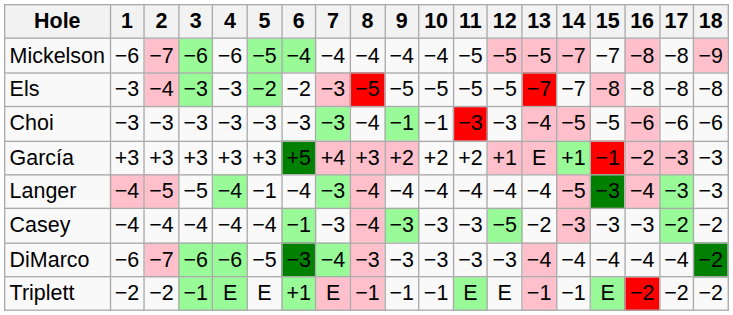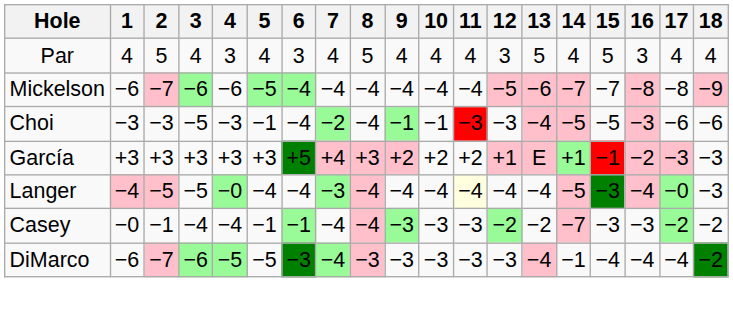+ row: Par | 4 | 5 | 4 | 3 | 4 | 3 | 4 | 5 | 4 | 4 | 4 | 3 | 5 | 4 | 5 | 3 | 4 | 4
Mickelson | 11: −5 -> −4
Mickelson | 13: −5 -> −6
- row: Els | −3 | −4 | −3 | −3 | −2 | −2 | −3 | −5 | −5 | −5 | −5 | −5 | −7 | −7 | −8 | −8 | −8 | −8
Choi | 3: −3 -> −5
Choi | 5: −3 -> −1
Choi | 6: −3 -> −4
Choi | 7: −3 -> −2
Choi | 16: −6 -> −3
Langer | 4: −4 -> −0
Langer | 5: −1 -> −4
Langer | 11: no background -> lightyellow background
Langer | 17: −3 -> −0
Casey | 1: −4 -> −0
Casey | 2: −4 -> −1
Casey | 5: −4 -> −1
Casey | 7: −3 -> −4
Casey | 12: −5 -> −2
Casey | 14: −3 -> −7
DiMarco | 4: −6 -> −5
DiMarco | 14: −4 -> −1
- row: Triplett | −2 | −2 | −1 | E | E | +1 | E | −1 | −1 | −1 | E | E | −1 | −1 | E | −2 | −2 | −2
